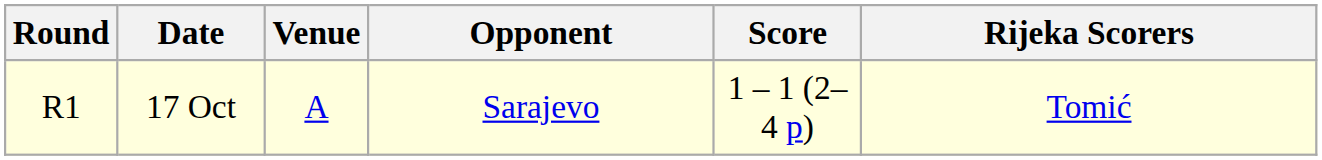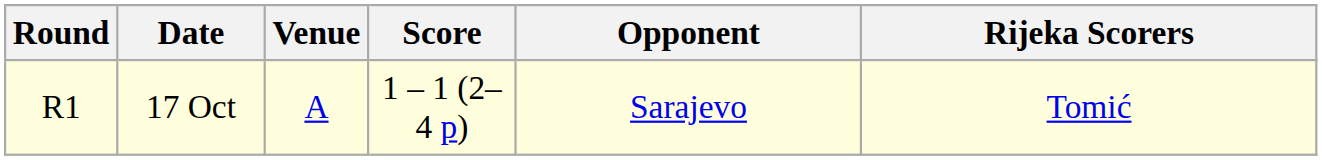columns swapped: Opponent <-> Score
